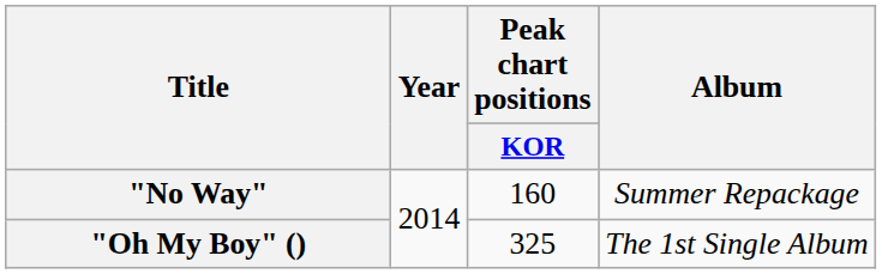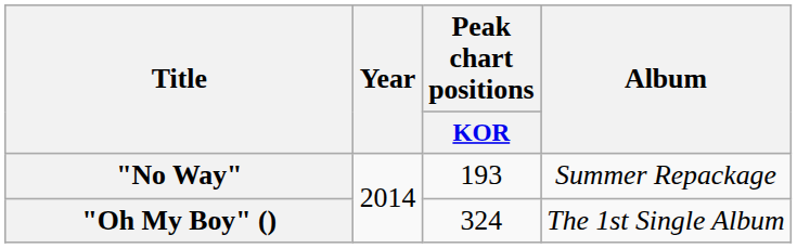"No Way" | Peak chart positions / KOR: 160 -> 193
"Oh My Boy" () | Peak chart positions / KOR: 325 -> 324
